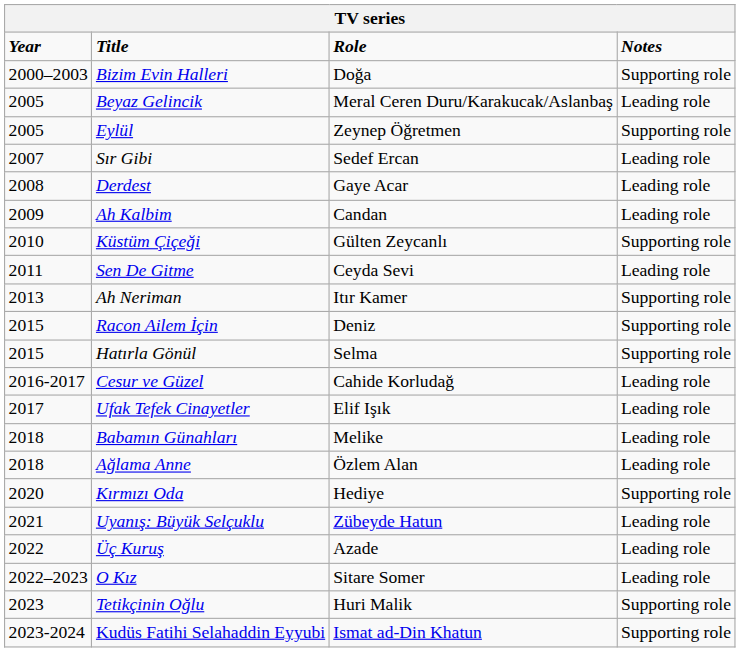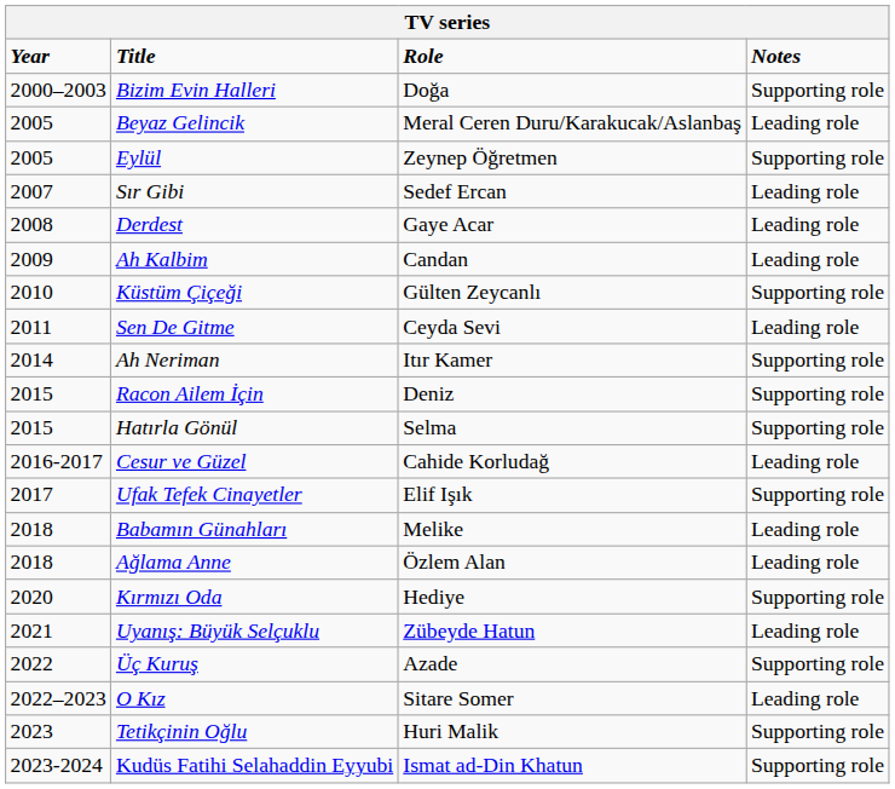Ah Neriman | Year: 2013 -> 2014
Ufak Tefek Cinayetler | Notes: Leading role -> Supporting role
Üç Kuruş | Notes: Leading role -> Supporting role
